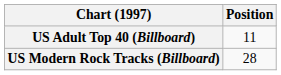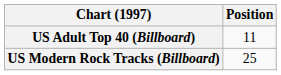US Modern Rock Tracks (Billboard) | Position: 28 -> 25
